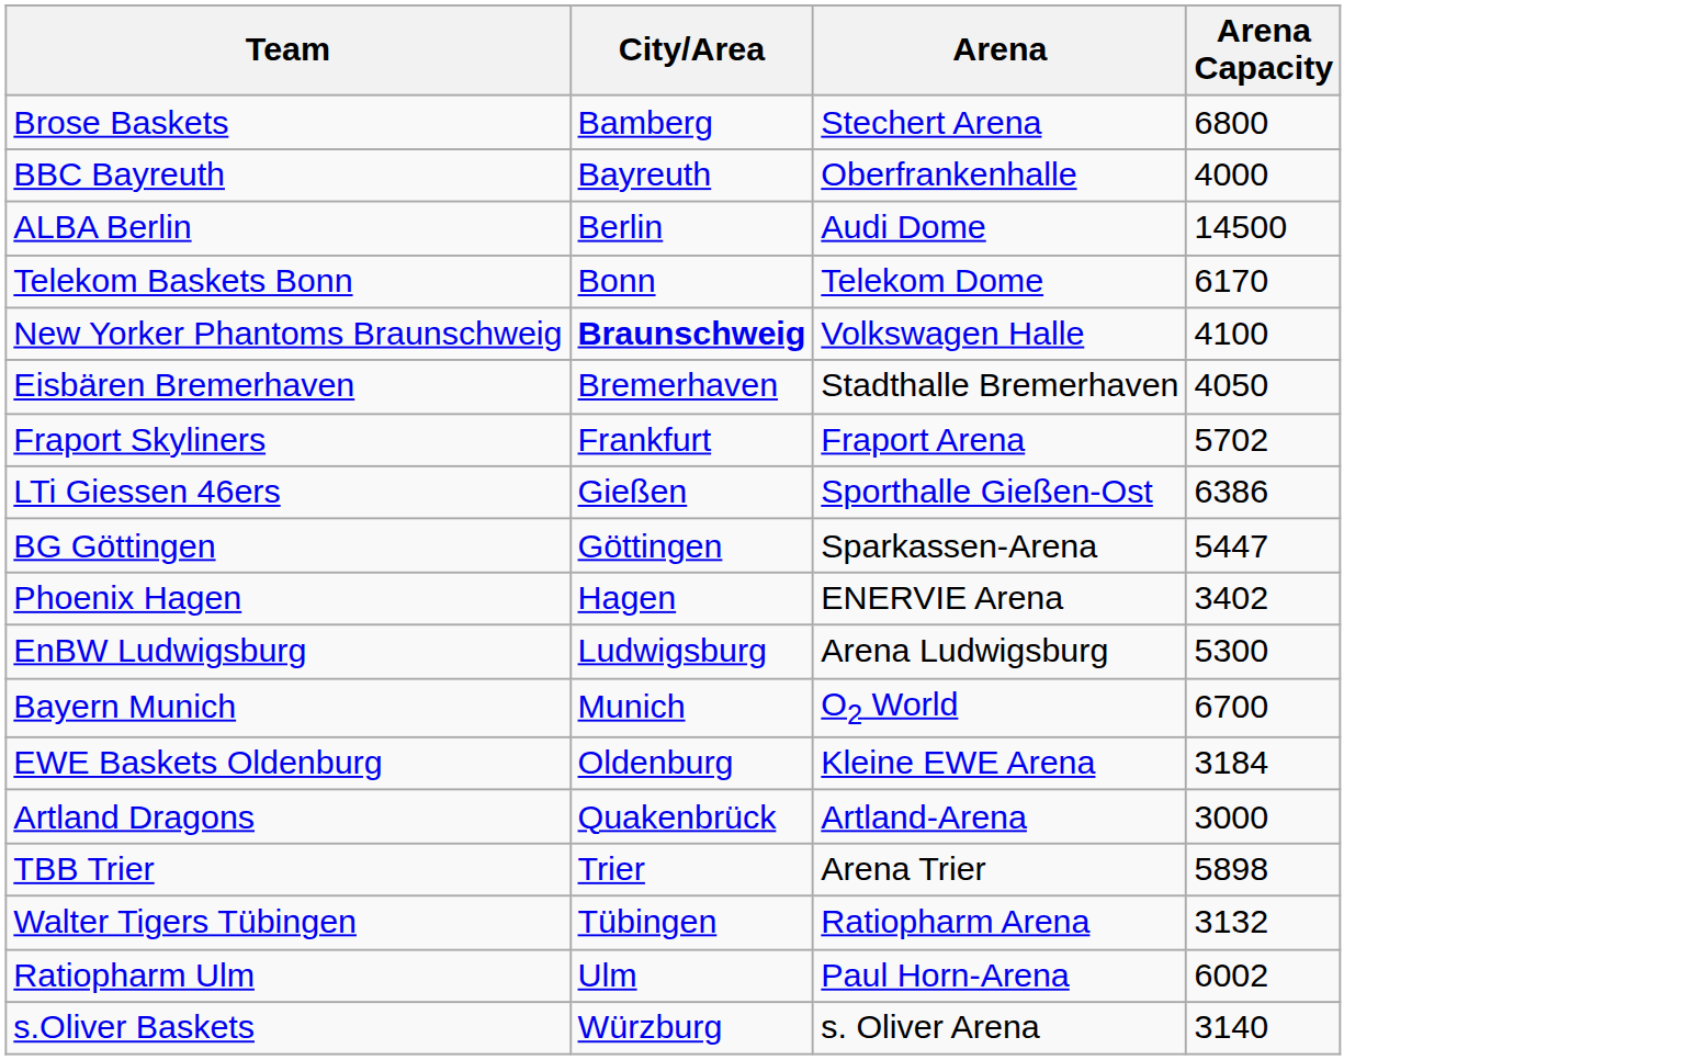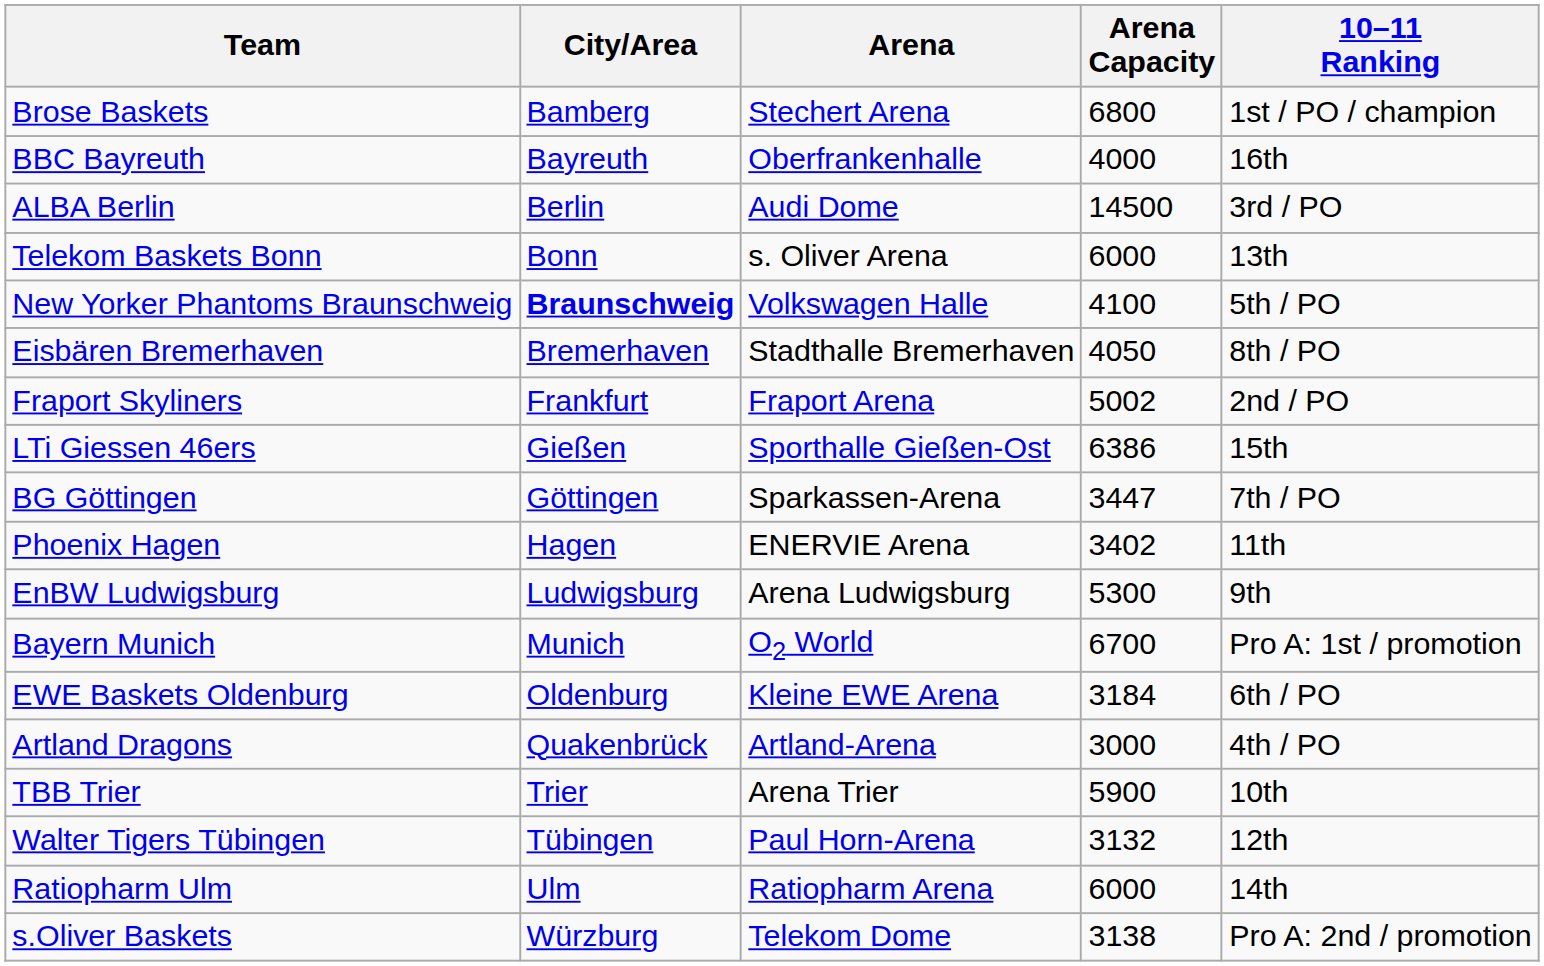+ column: 10–11 Ranking | 1st / PO / champion | 16th | 3rd / PO | 13th | 5th / PO | 8th / PO | 2nd / PO | 15th | 7th / PO | 11th | 9th | Pro A: 1st / promotion | 6th / PO | 4th / PO | 10th | 12th | 14th | Pro A: 2nd / promotion
Telekom Baskets Bonn | Arena: Telekom Dome -> s. Oliver Arena
Telekom Baskets Bonn | Arena Capacity: 6170 -> 6000
Fraport Skyliners | Arena Capacity: 5702 -> 5002
BG Göttingen | Arena Capacity: 5447 -> 3447
TBB Trier | Arena Capacity: 5898 -> 5900
Walter Tigers Tübingen | Arena: Ratiopharm Arena -> Paul Horn-Arena
Ratiopharm Ulm | Arena: Paul Horn-Arena -> Ratiopharm Arena
Ratiopharm Ulm | Arena Capacity: 6002 -> 6000
s.Oliver Baskets | Arena: s. Oliver Arena -> Telekom Dome
s.Oliver Baskets | Arena Capacity: 3140 -> 3138
